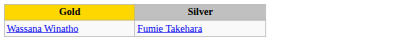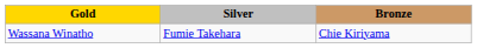+ column: Bronze | Chie Kiriyama
